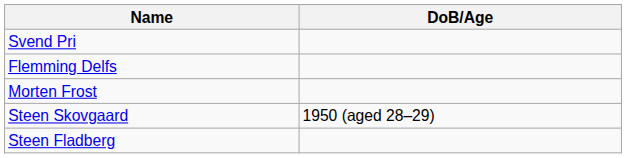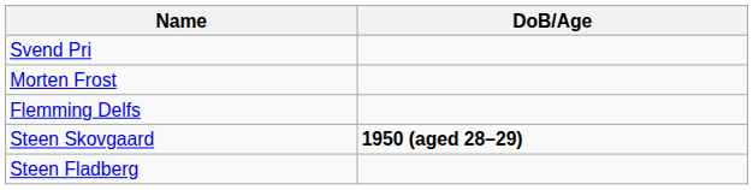rows swapped: Flemming Delfs <-> Morten Frost
Steen Skovgaard | DoB/Age: normal -> bold
